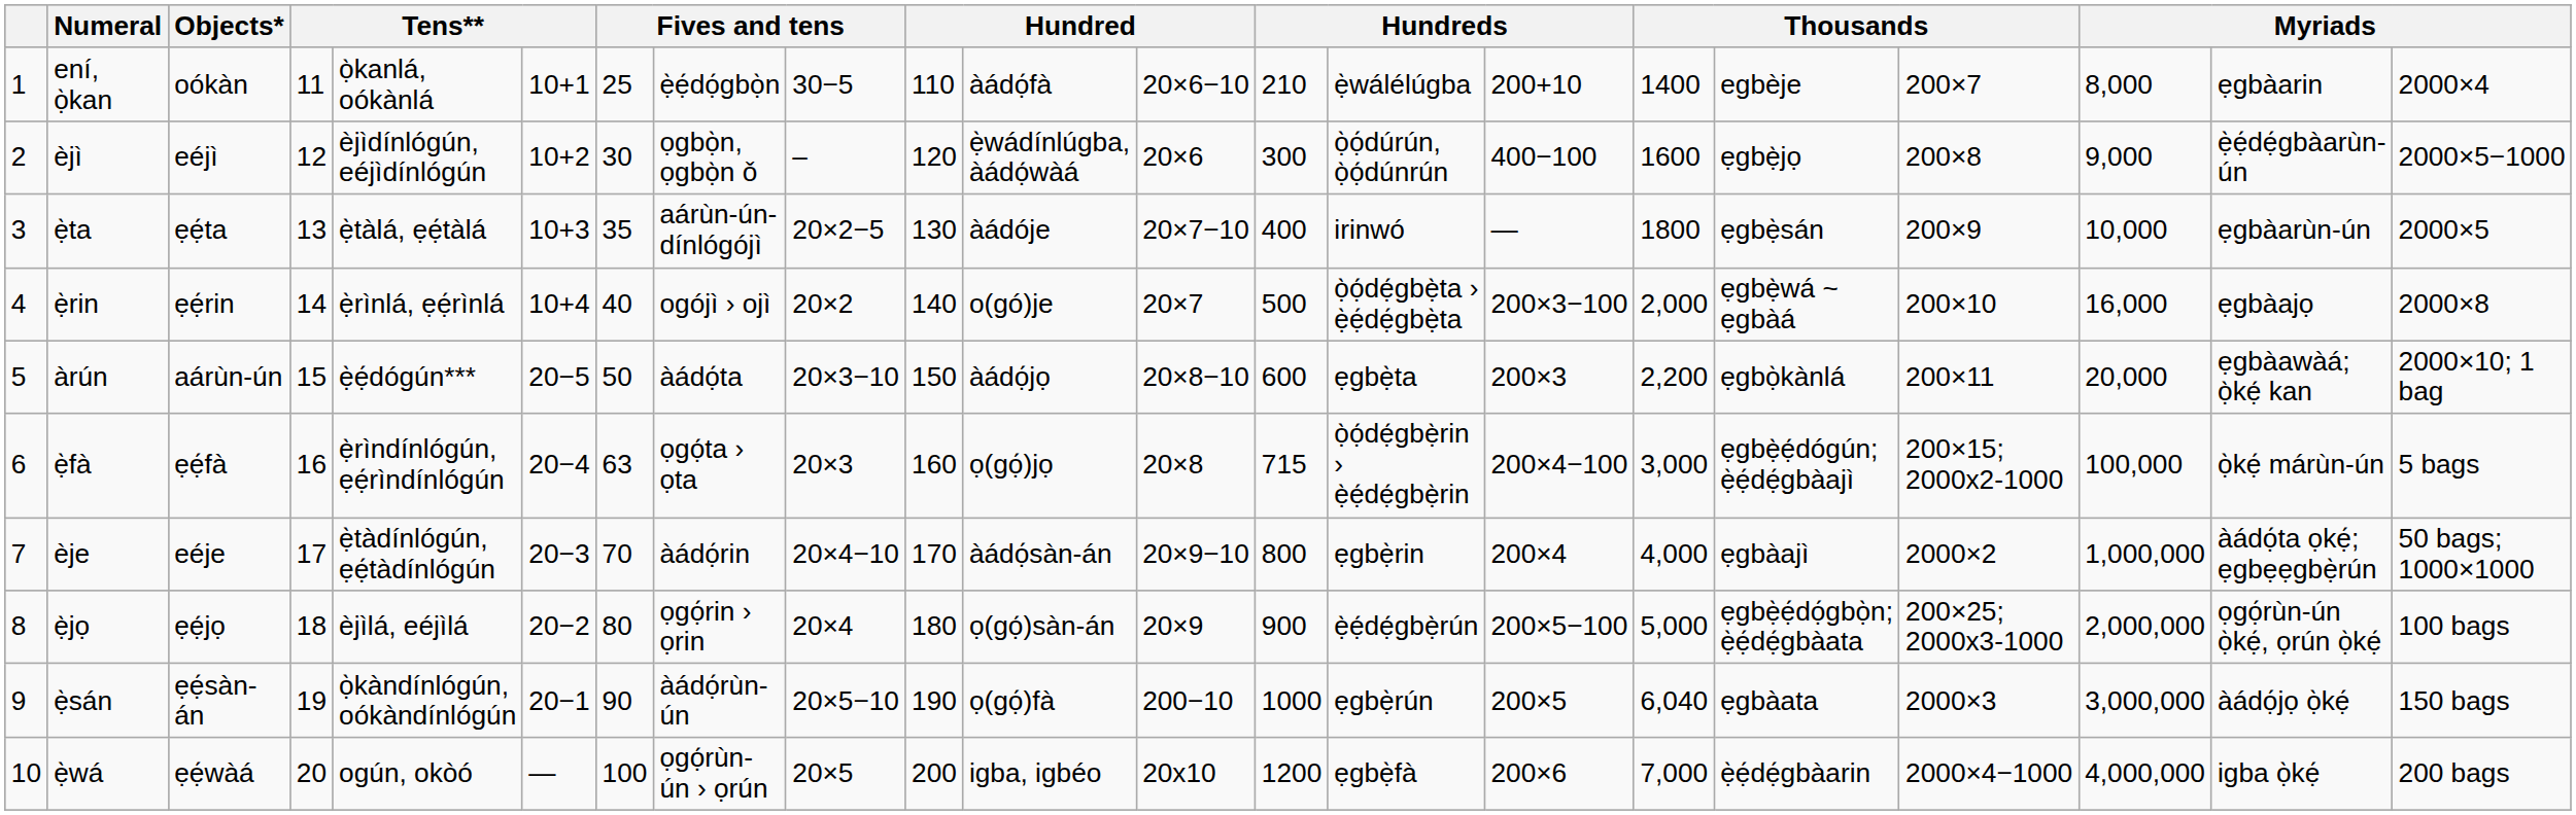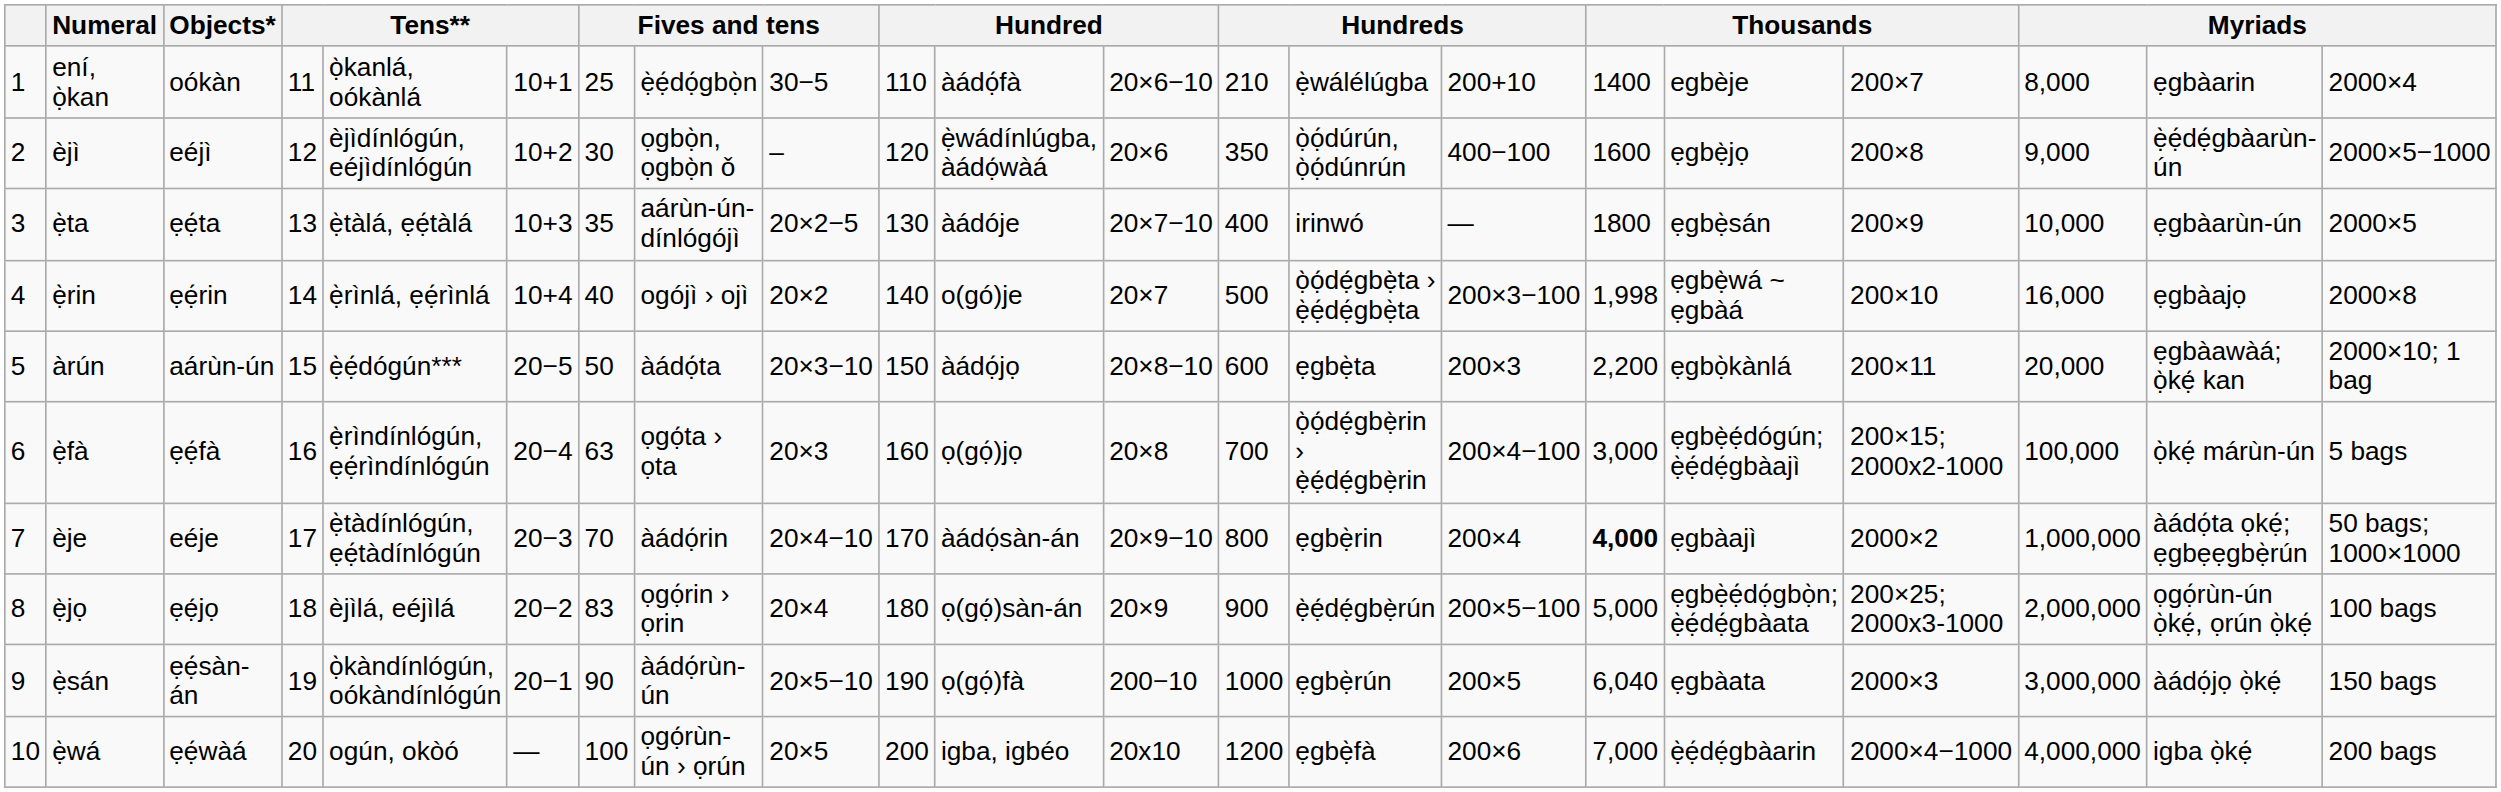èjì | column 13: 300 -> 350
ẹ̀rin | column 16: 2,000 -> 1,998
ẹ̀fà | column 13: 715 -> 700
èje | column 16: normal -> bold
ẹ̀jọ | column 7: 80 -> 83
